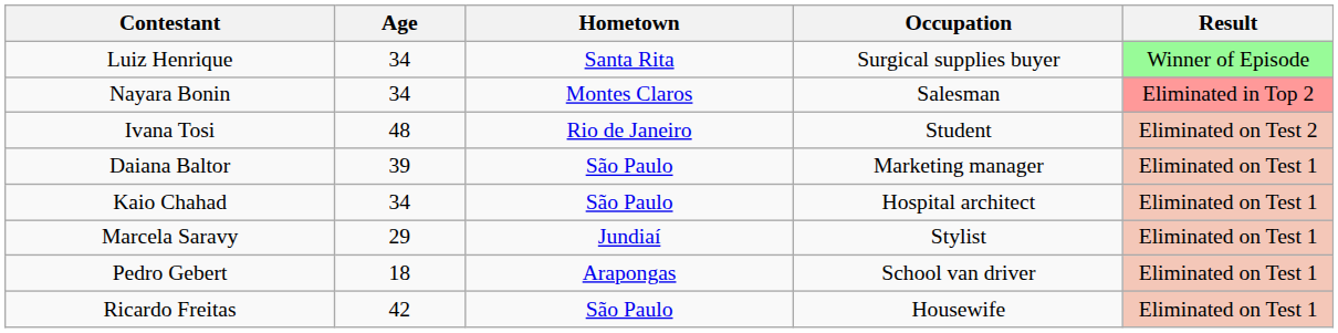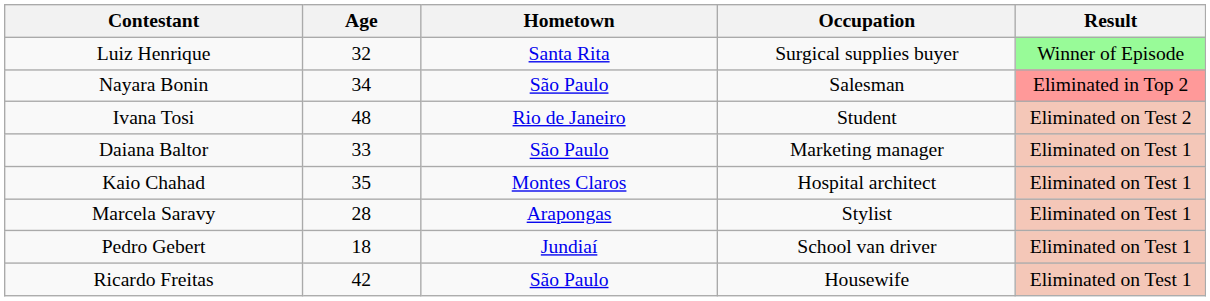Luiz Henrique | Age: 34 -> 32
Nayara Bonin | Hometown: Montes Claros -> São Paulo
Daiana Baltor | Age: 39 -> 33
Kaio Chahad | Age: 34 -> 35
Kaio Chahad | Hometown: São Paulo -> Montes Claros
Marcela Saravy | Age: 29 -> 28
Marcela Saravy | Hometown: Jundiaí -> Arapongas
Pedro Gebert | Hometown: Arapongas -> Jundiaí
